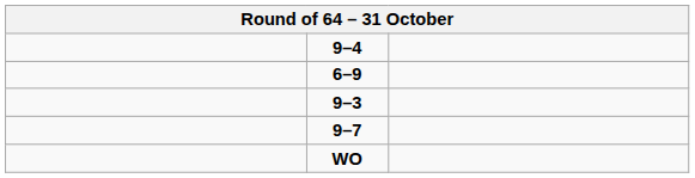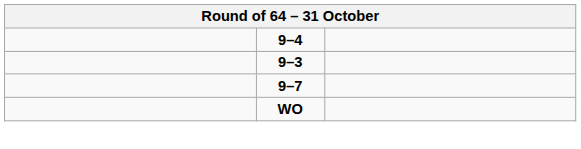- row: 6–9
